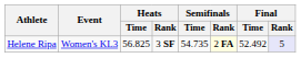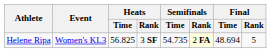Helene Ripa | Final / Time: 52.492 -> 48.694
Helene Ripa | Final / Rank: lavender background -> no background
